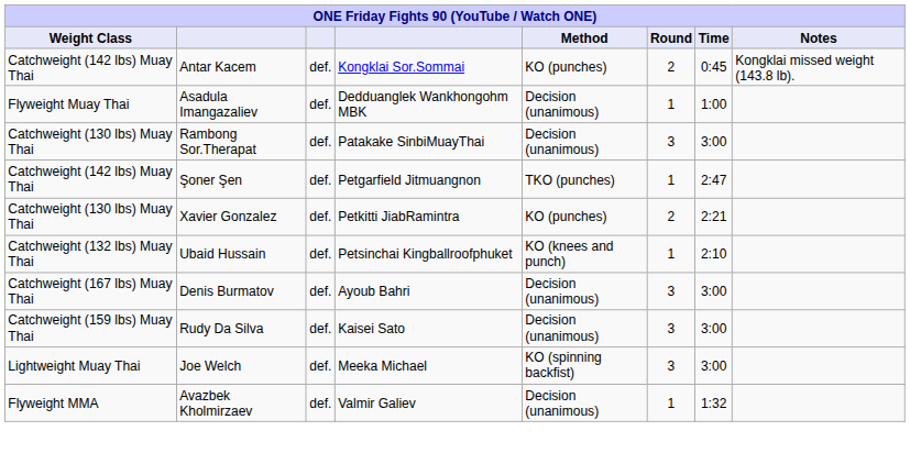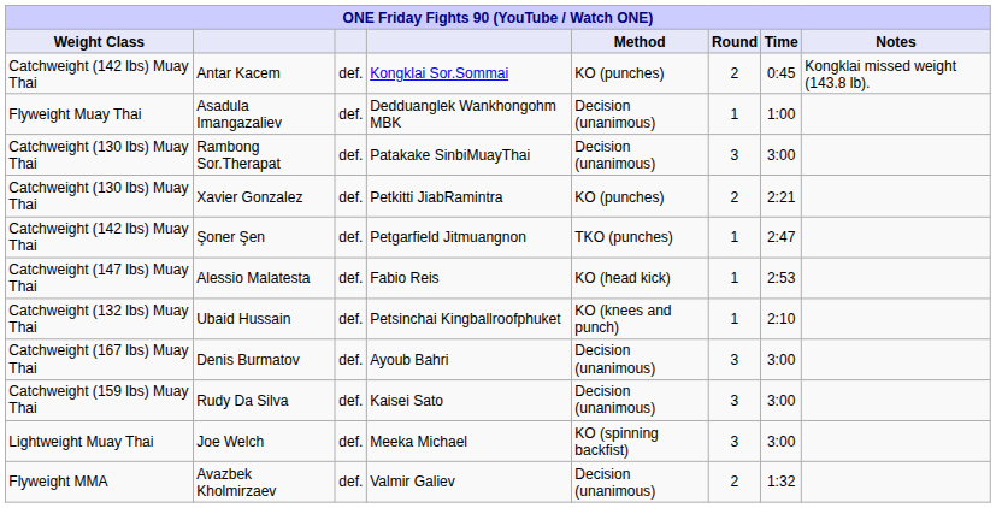rows swapped: Şoner Şen <-> Xavier Gonzalez
+ row: Catchweight (147 lbs) Muay Thai | Alessio Malatesta | def. | Fabio Reis | KO (head kick) | 1 | 2:53
Avazbek Kholmirzaev | Round: 1 -> 2
